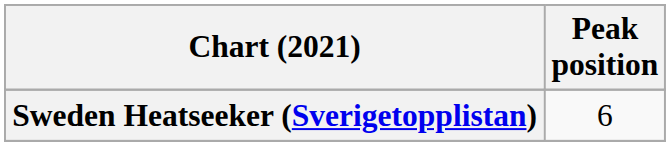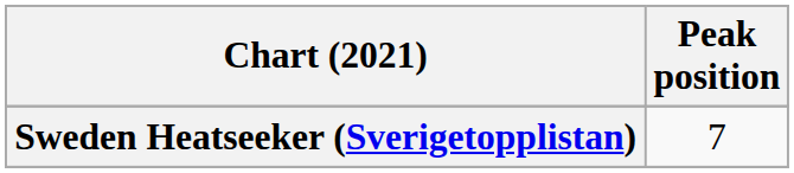Sweden Heatseeker (Sverigetopplistan) | Peak position: 6 -> 7
